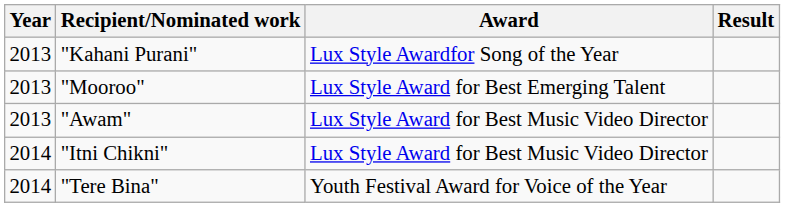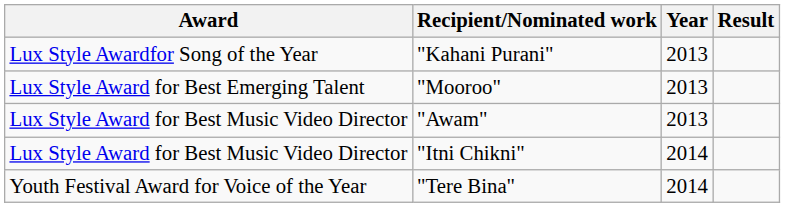columns swapped: Year <-> Award
